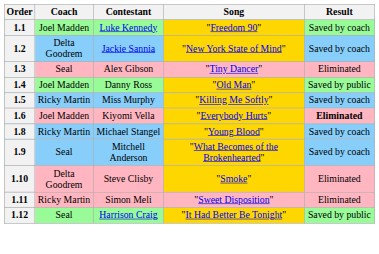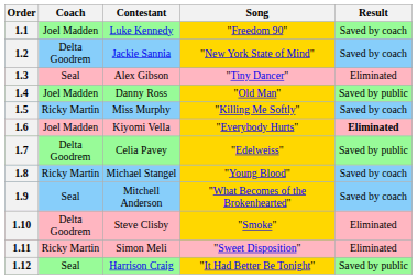+ row: 1.7 | Delta Goodrem | Celia Pavey | "Edelweiss" | Saved by public
